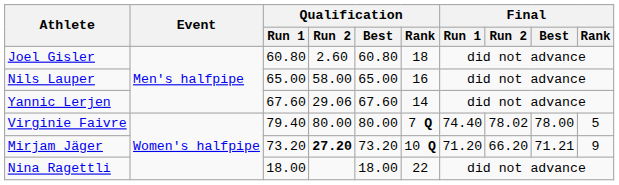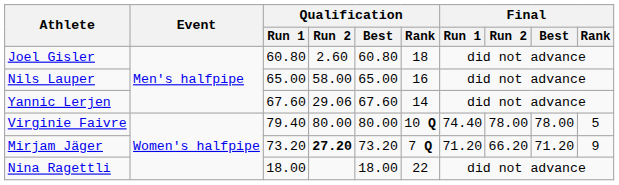Virginie Faivre | Qualification / Rank: 7 Q -> 10 Q
Virginie Faivre | Final / Run 2: 78.02 -> 78.00
Mirjam Jäger | Qualification / Rank: 10 Q -> 7 Q
Mirjam Jäger | Final / Best: 71.21 -> 71.20
